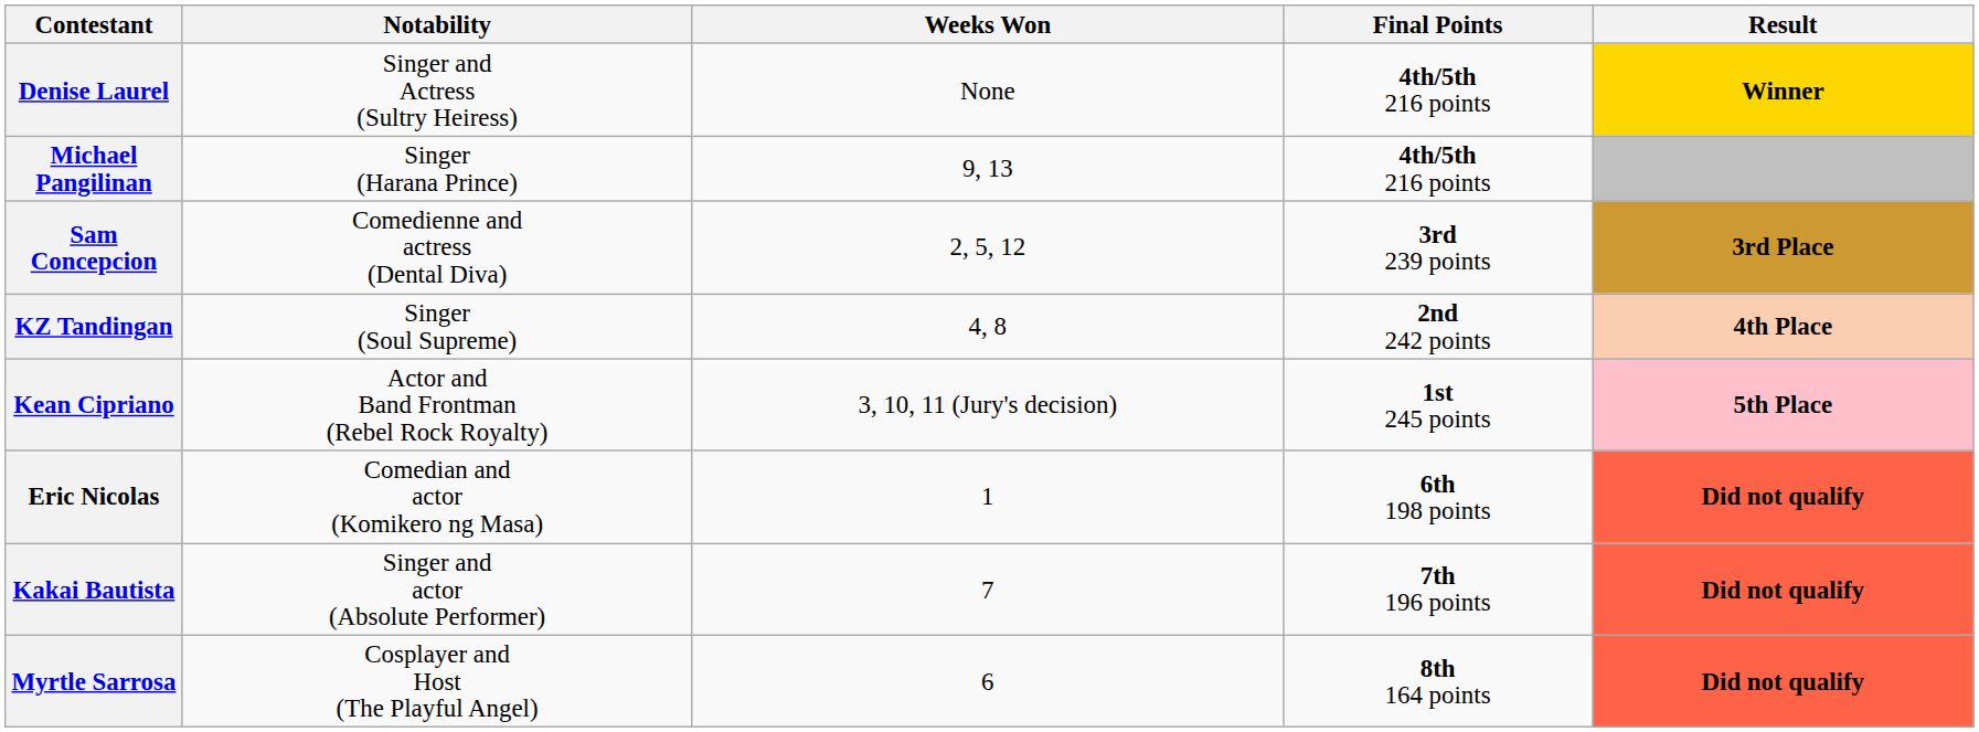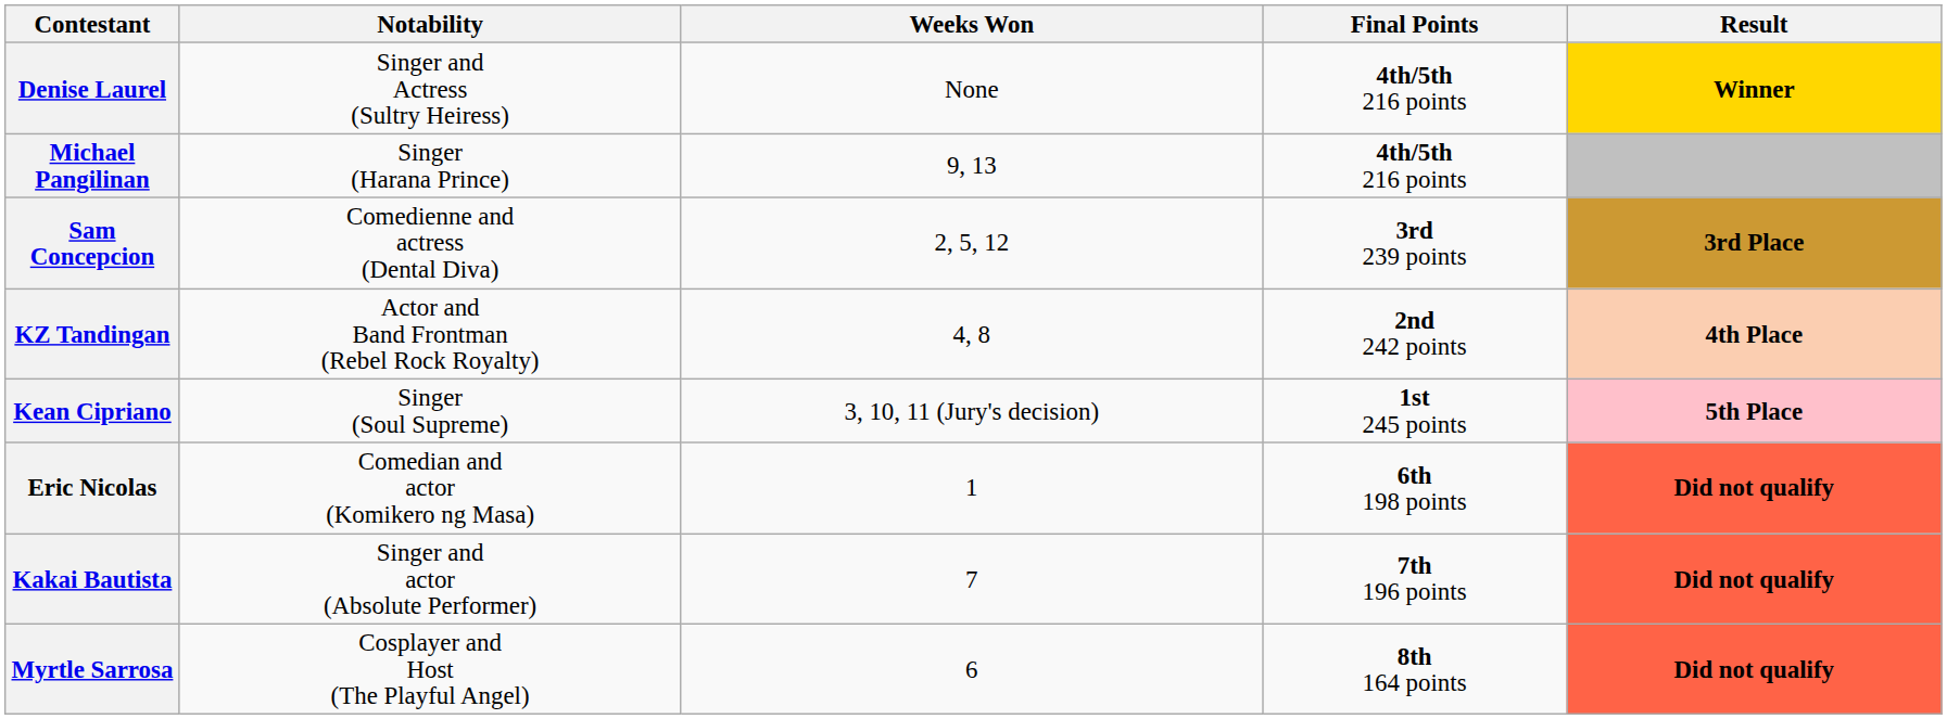KZ Tandingan | Notability: Singer (Soul Supreme) -> Actor and Band Frontman (Rebel Rock Royalty)
Kean Cipriano | Notability: Actor and Band Frontman (Rebel Rock Royalty) -> Singer (Soul Supreme)
